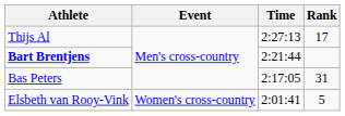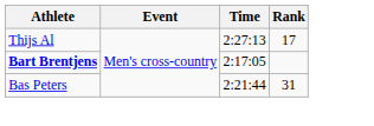Bart Brentjens | Time: 2:21:44 -> 2:17:05
Bas Peters | Time: 2:17:05 -> 2:21:44
- row: Elsbeth van Rooy-Vink | Women's cross-country | 2:01:41 | 5
